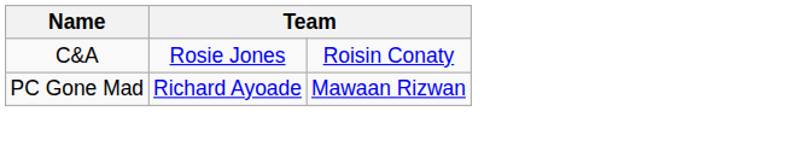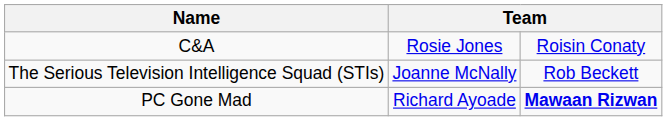+ row: The Serious Television Intelligence Squad (STIs) | Joanne McNally | Rob Beckett
PC Gone Mad | column 3: normal -> bold
